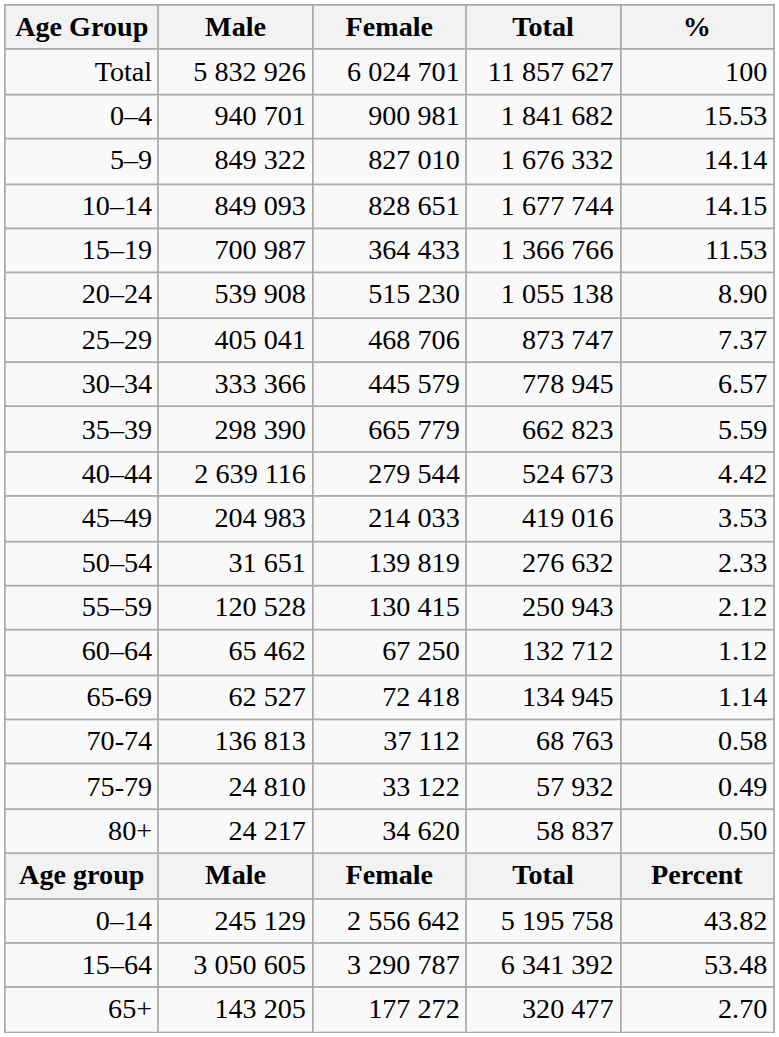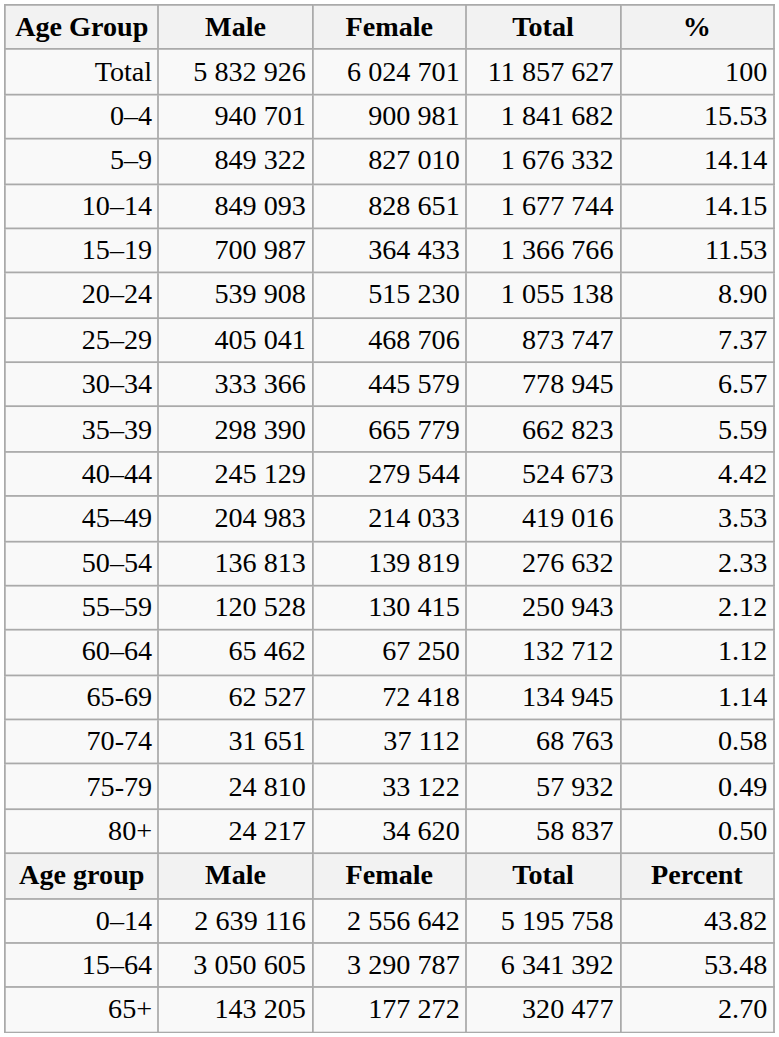40–44 | Male: 2 639 116 -> 245 129
50–54 | Male: 31 651 -> 136 813
70-74 | Male: 136 813 -> 31 651
0–14 | Male: 245 129 -> 2 639 116
